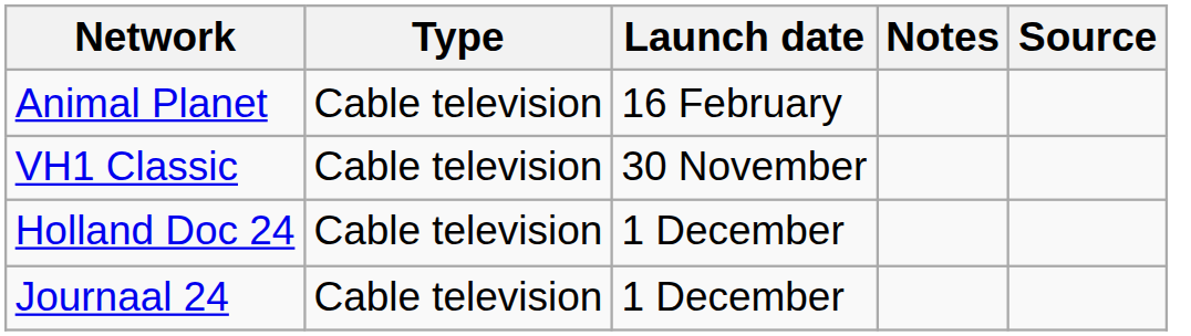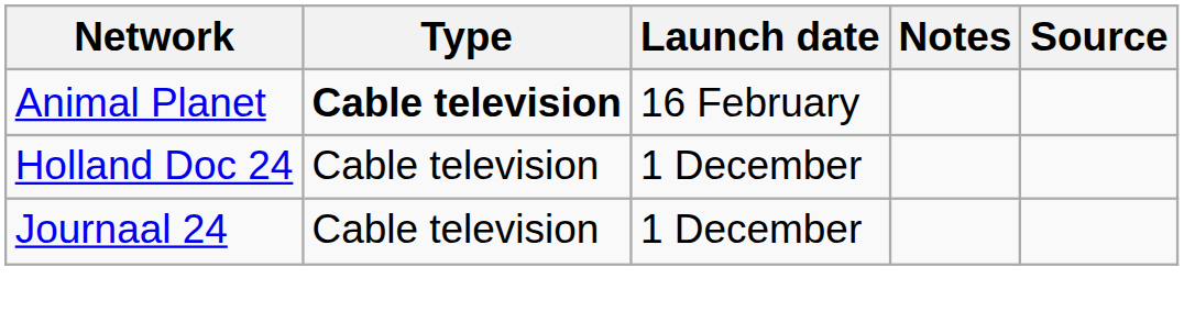Animal Planet | Type: normal -> bold
- row: VH1 Classic | Cable television | 30 November
